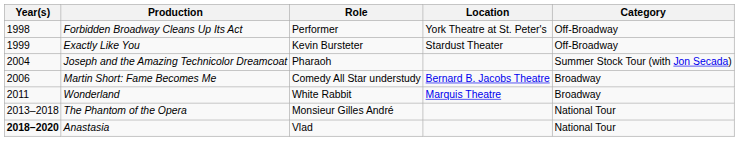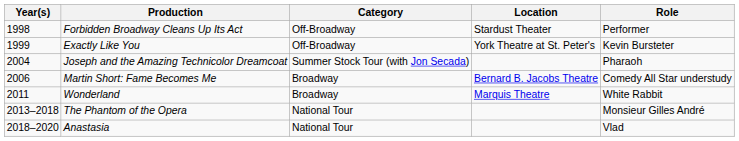columns swapped: Role <-> Category
Forbidden Broadway Cleans Up Its Act | Location: York Theatre at St. Peter's -> Stardust Theater
Exactly Like You | Location: Stardust Theater -> York Theatre at St. Peter's
Anastasia | Year(s): bold -> normal
